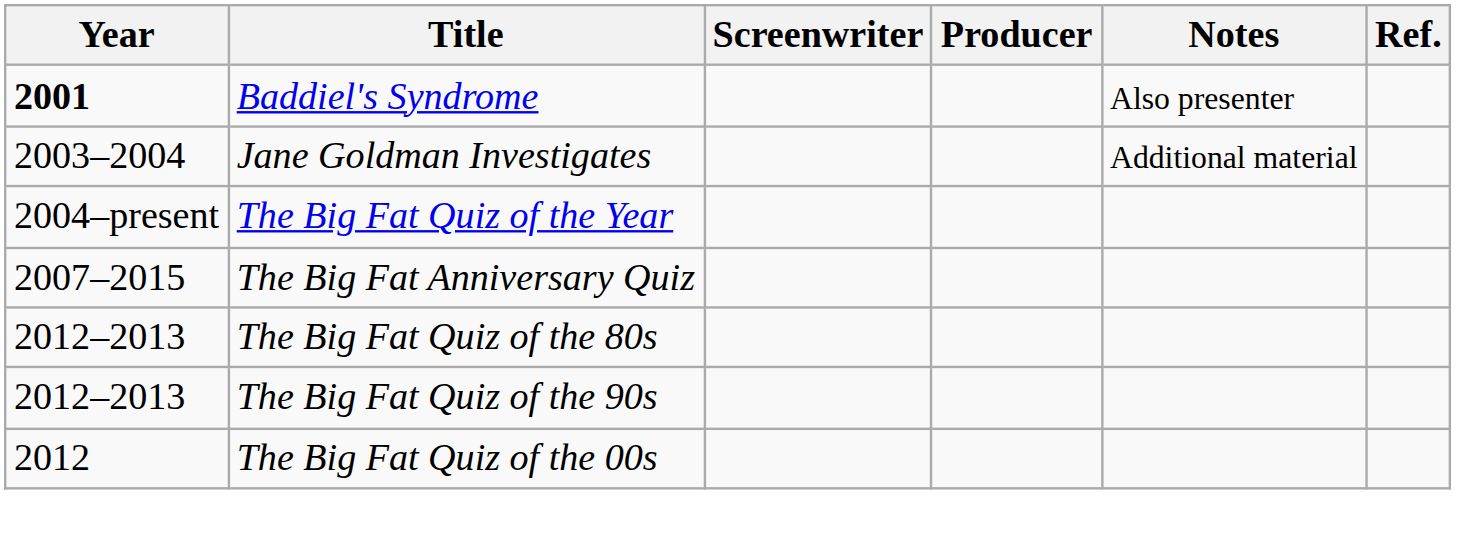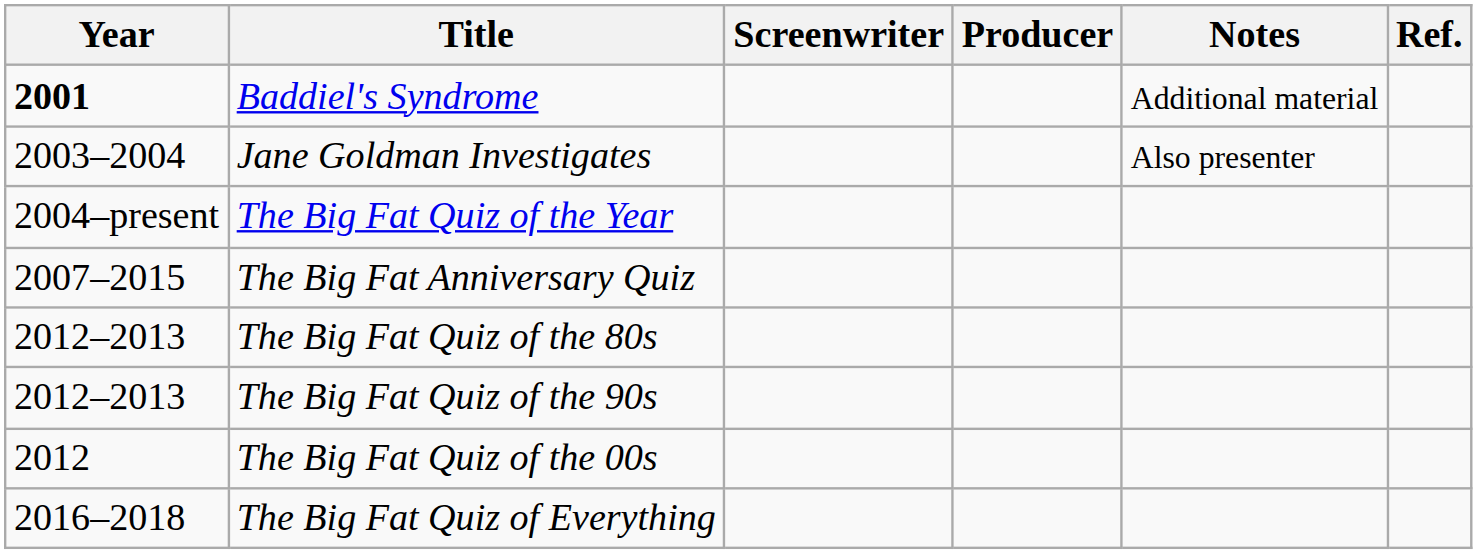Baddiel's Syndrome | Notes: Also presenter -> Additional material
Jane Goldman Investigates | Notes: Additional material -> Also presenter
+ row: 2016–2018 | The Big Fat Quiz of Everything
